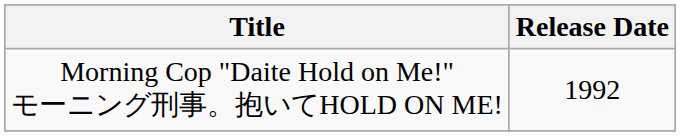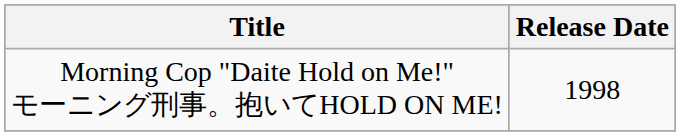Morning Cop "Daite Hold on Me!" モーニング刑事。抱いてHOLD ON ME! | Release Date: 1992 -> 1998
